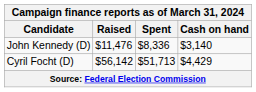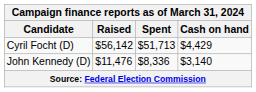rows swapped: Cyril Focht (D) <-> John Kennedy (D)
